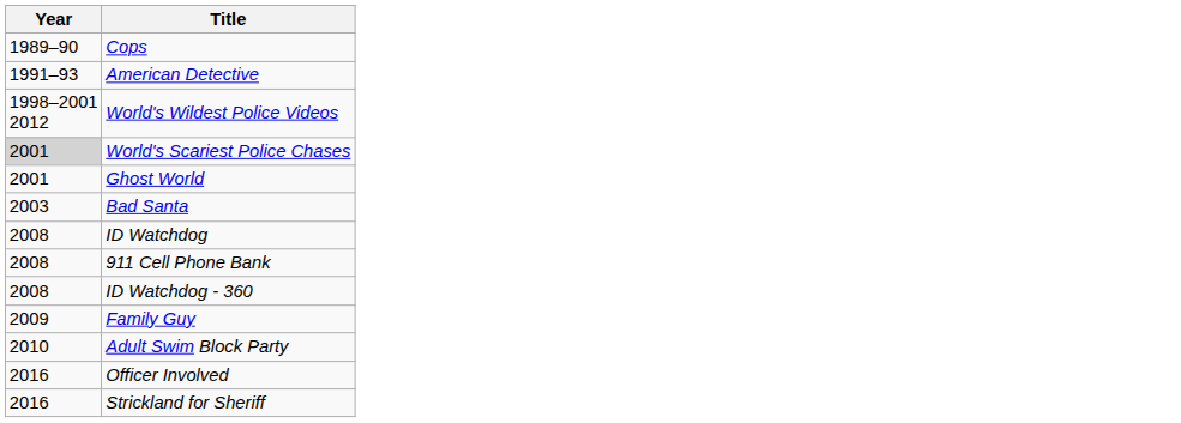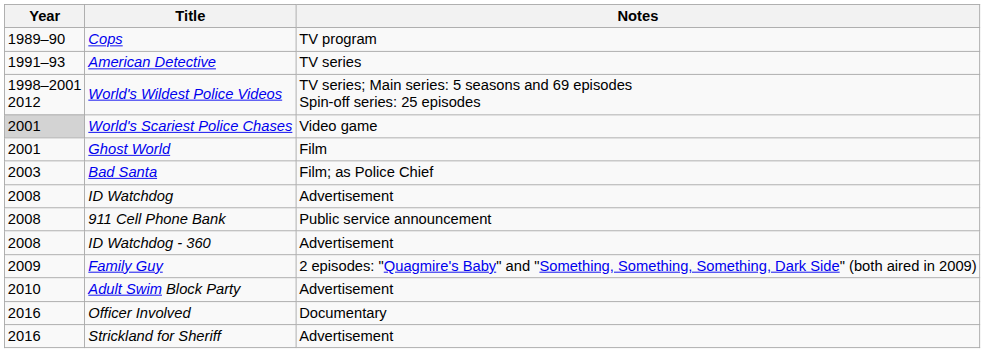+ column: Notes | TV program | TV series | TV series; Main series: 5 seasons and 69 episodes Spin-off series: 25 episodes | Video game | Film | Film; as Police Chief | Advertisement | Public service announcement | Advertisement | 2 episodes: "Quagmire's Baby" and "Something, Something, Something, Dark Side" (both aired in 2009) | Advertisement | Documentary | Advertisement
